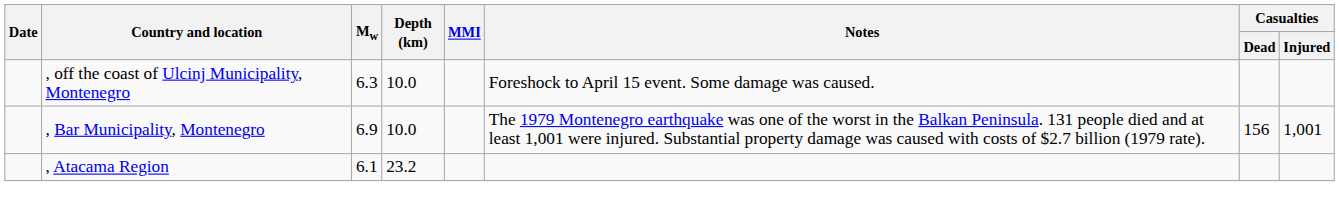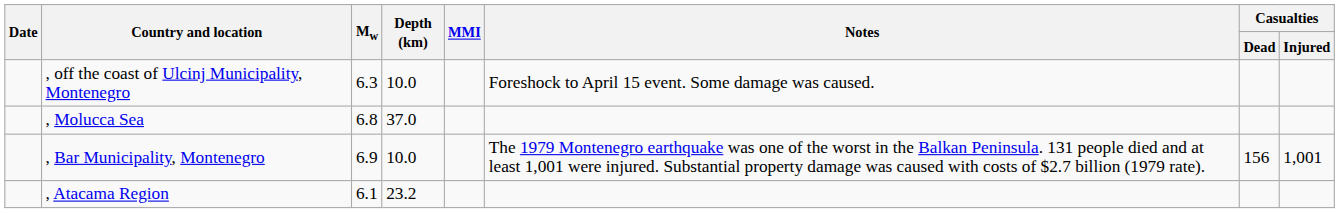+ row: , Molucca Sea | 6.8 | 37.0
